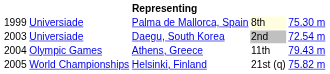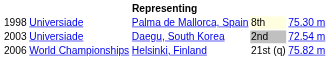Palma de Mallorca, Spain | column 1: 1999 -> 1998
- row: 2004 | Olympic Games | Athens, Greece | 11th | 79.43 m
Helsinki, Finland | column 1: 2005 -> 2006
